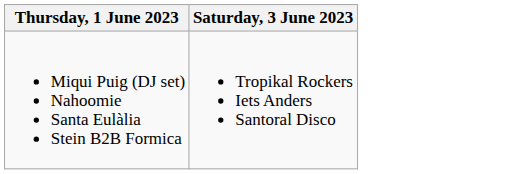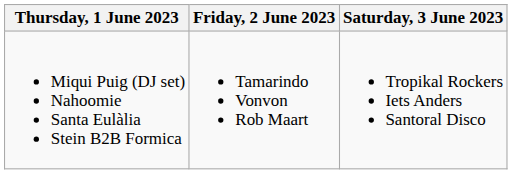+ column: Friday, 2 June 2023 | Tamarindo Vonvon Rob Maart
